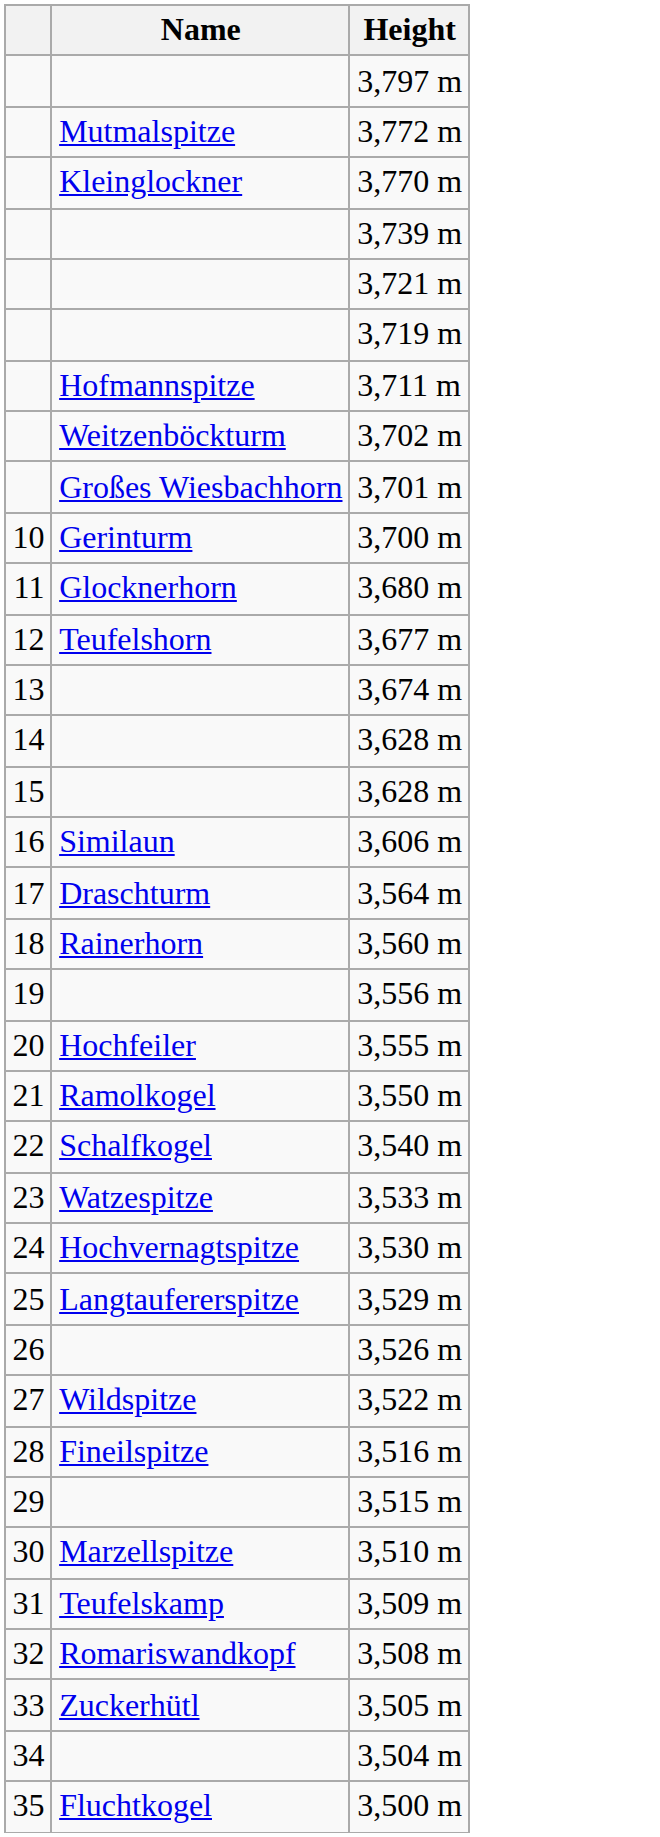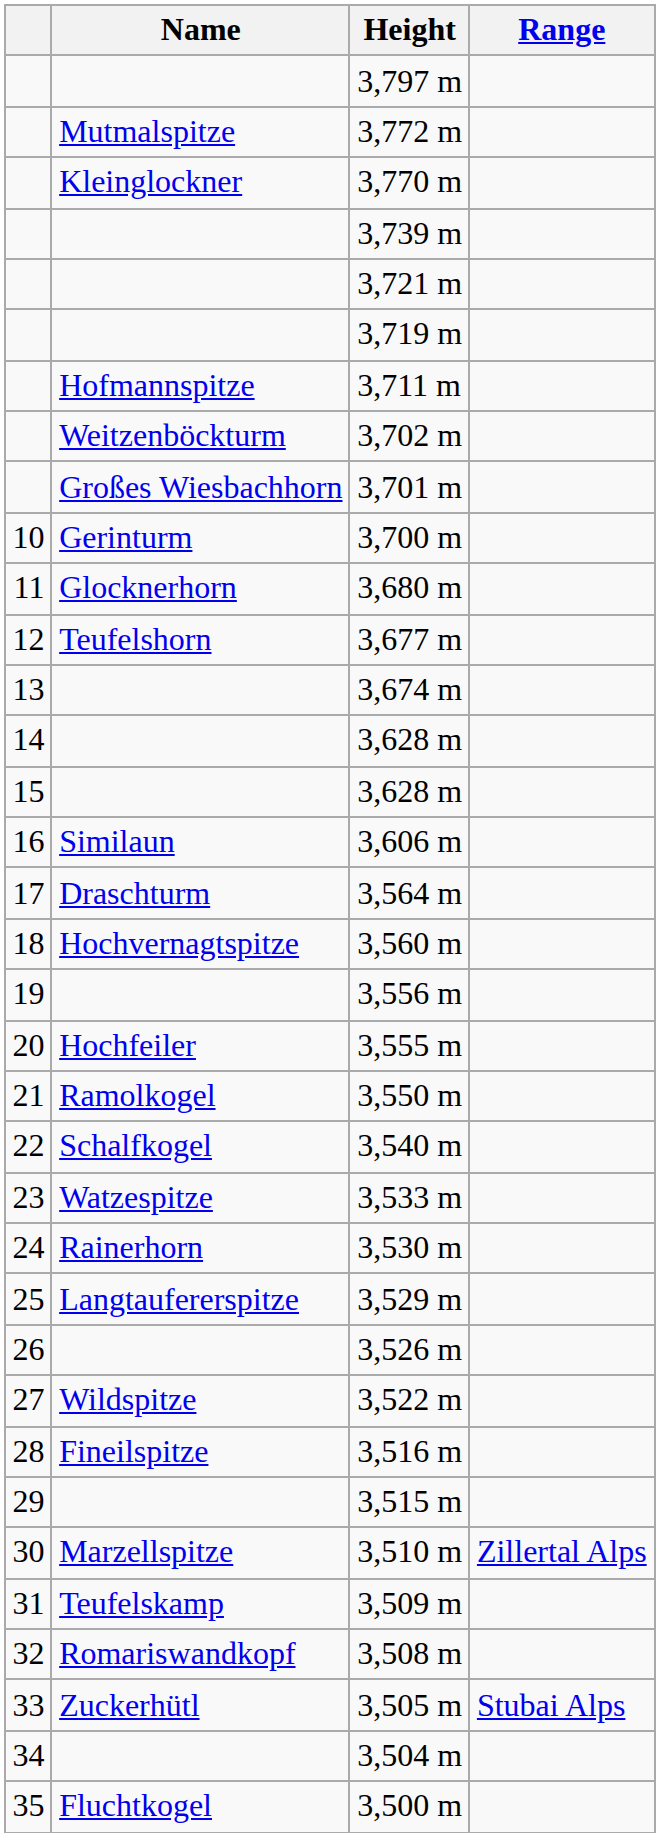+ column: Range | Zillertal Alps | Stubai Alps
3,560 m | Name: Rainerhorn -> Hochvernagtspitze
3,530 m | Name: Hochvernagtspitze -> Rainerhorn
